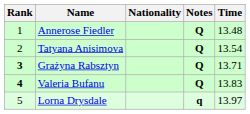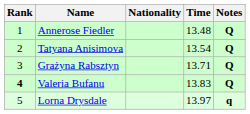columns swapped: Time <-> Notes
Grażyna Rabsztyn | Rank: bold -> normal
